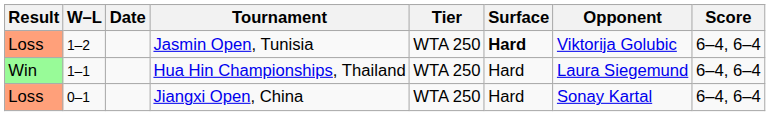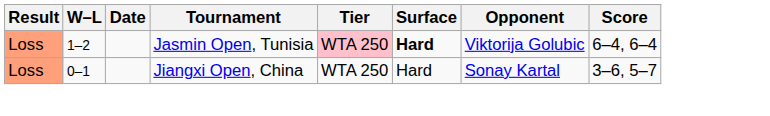Jasmin Open, Tunisia | Tier: no background -> pink background
- row: Win | 1–1 | Hua Hin Championships, Thailand | WTA 250 | Hard | Laura Siegemund | 6–4, 6–4
Jiangxi Open, China | Score: 6–4, 6–4 -> 3–6, 5–7
